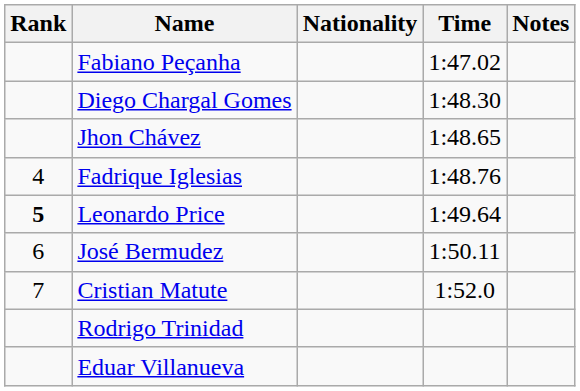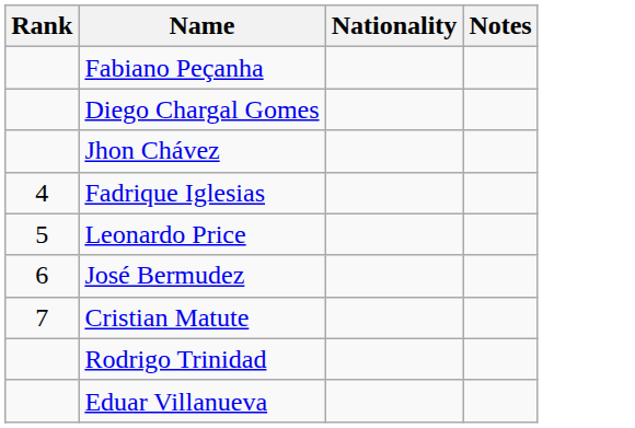- column: Time | 1:47.02 | 1:48.30 | 1:48.65 | 1:48.76 | 1:49.64 | 1:50.11 | 1:52.0
Leonardo Price | Rank: bold -> normal
